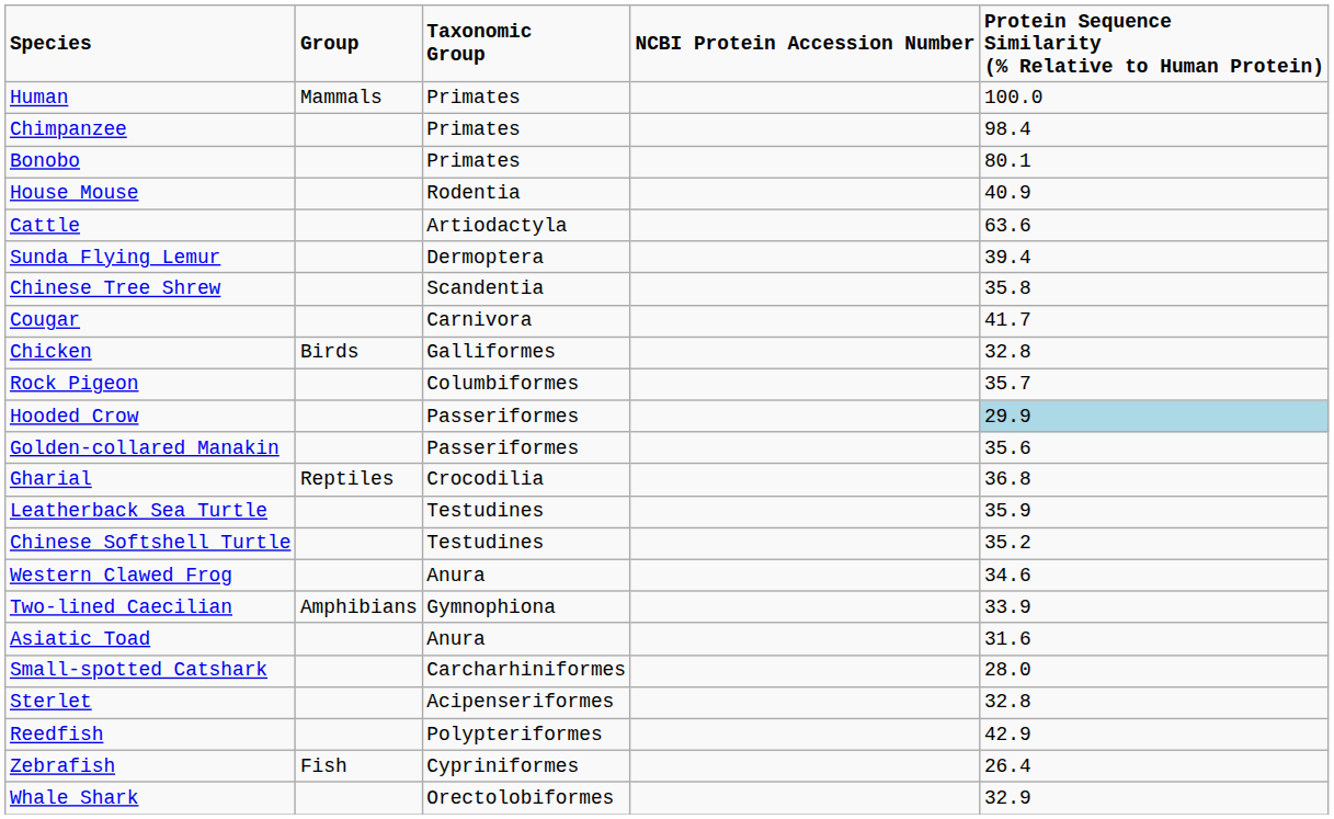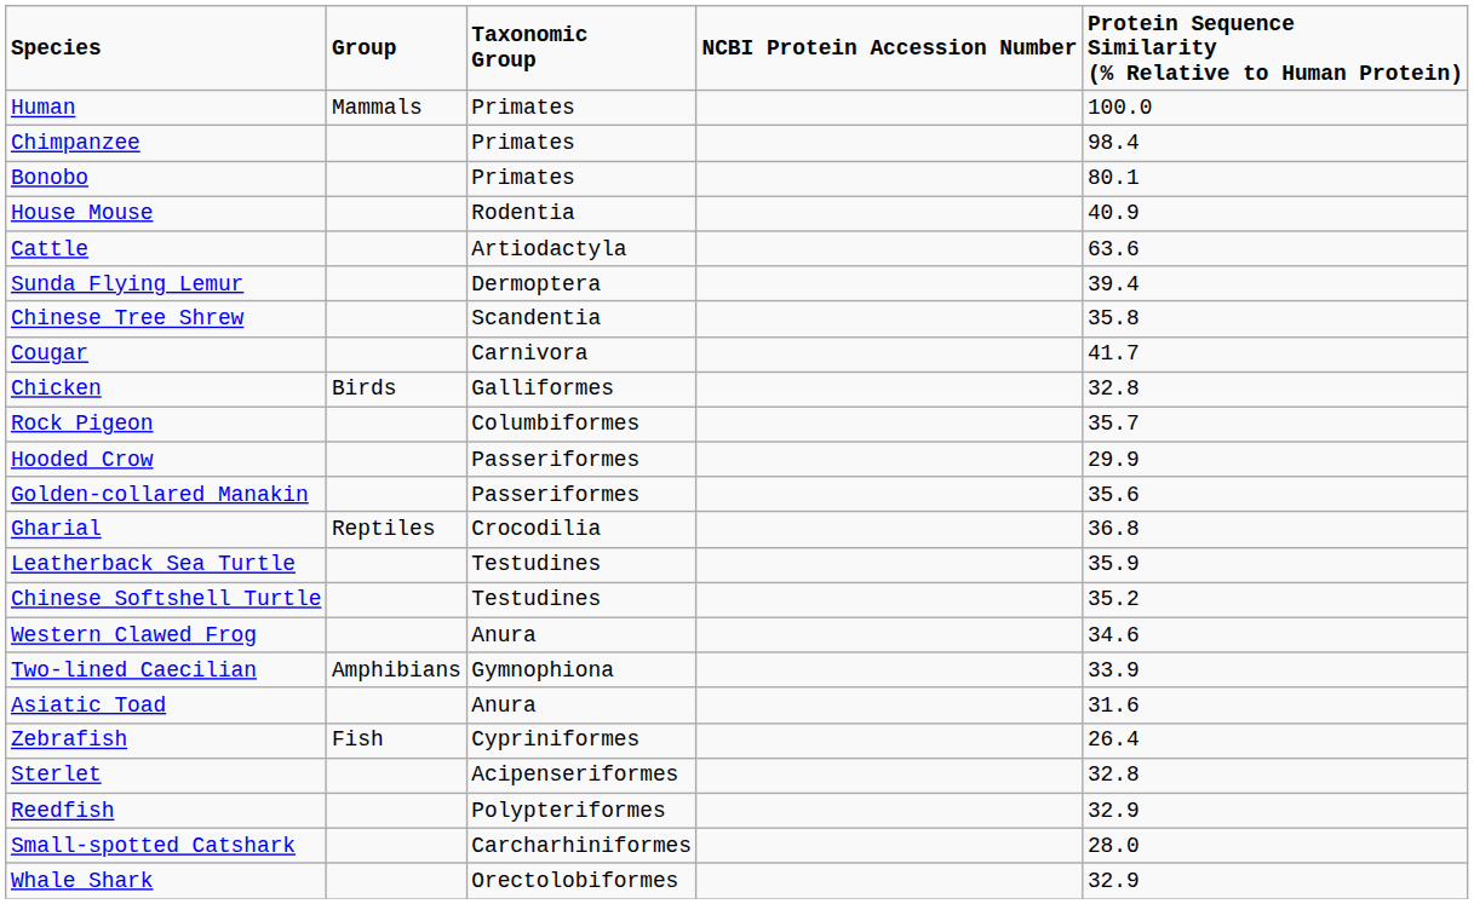Hooded Crow | column 5: lightblue background -> no background
rows swapped: Zebrafish <-> Small-spotted Catshark
Reedfish | column 5: 42.9 -> 32.9
